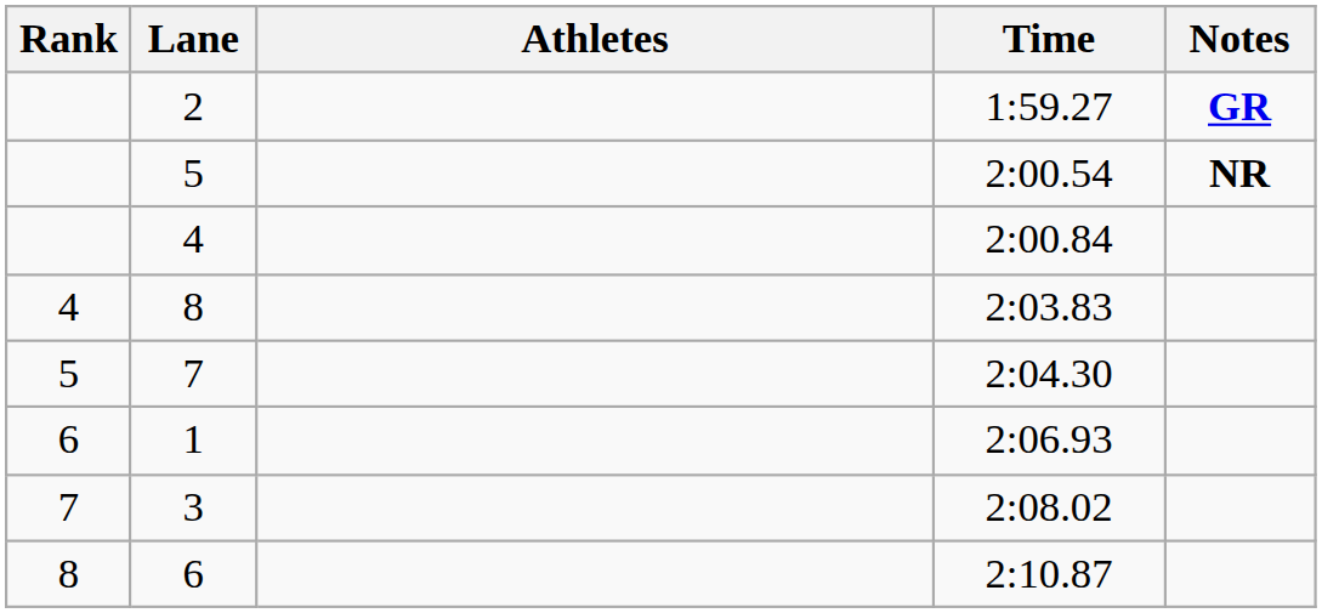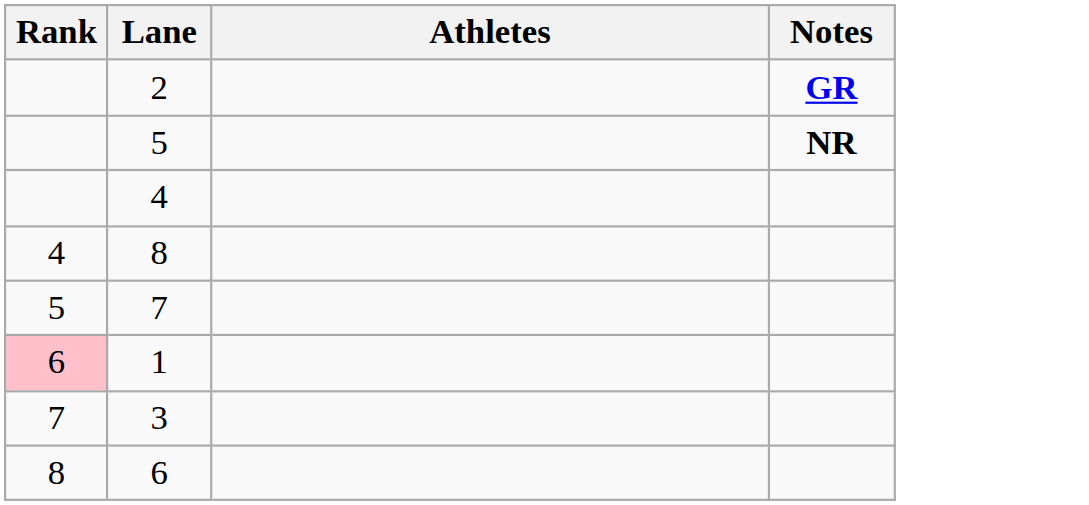- column: Time | 1:59.27 | 2:00.54 | 2:00.84 | 2:03.83 | 2:04.30 | 2:06.93 | 2:08.02 | 2:10.87
1 | Rank: no background -> pink background
